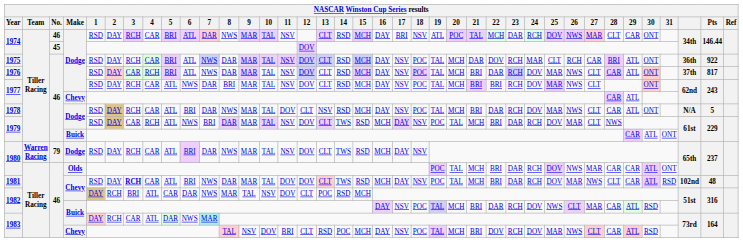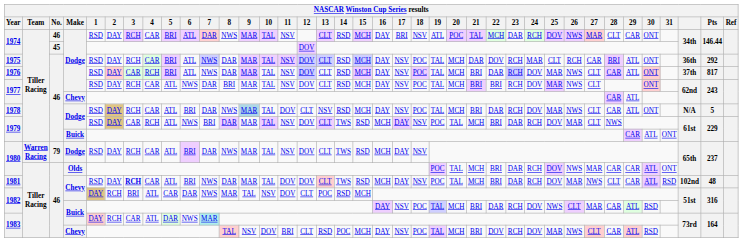1975 | Pts: 922 -> 292
1978 | 9: no background -> lightblue background
